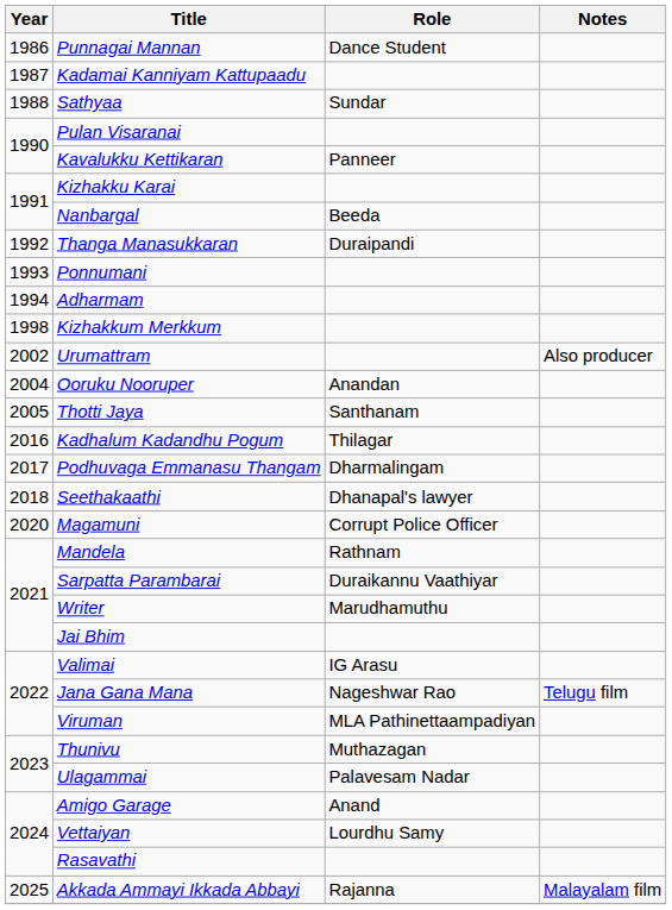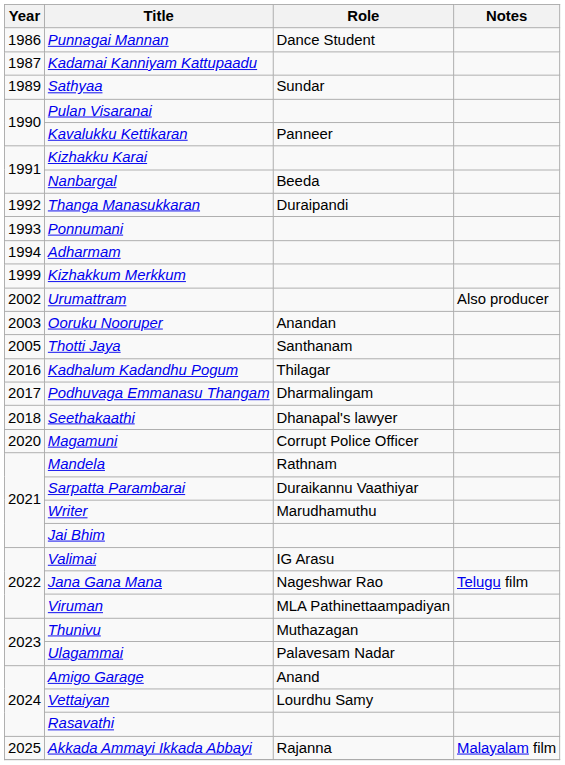Sathyaa | Year: 1988 -> 1989
Kizhakkum Merkkum | Year: 1998 -> 1999
Ooruku Nooruper | Year: 2004 -> 2003
